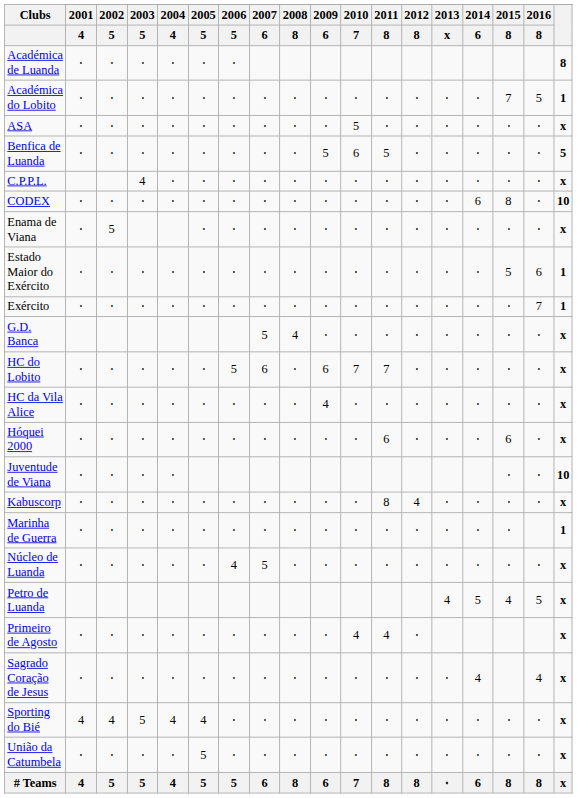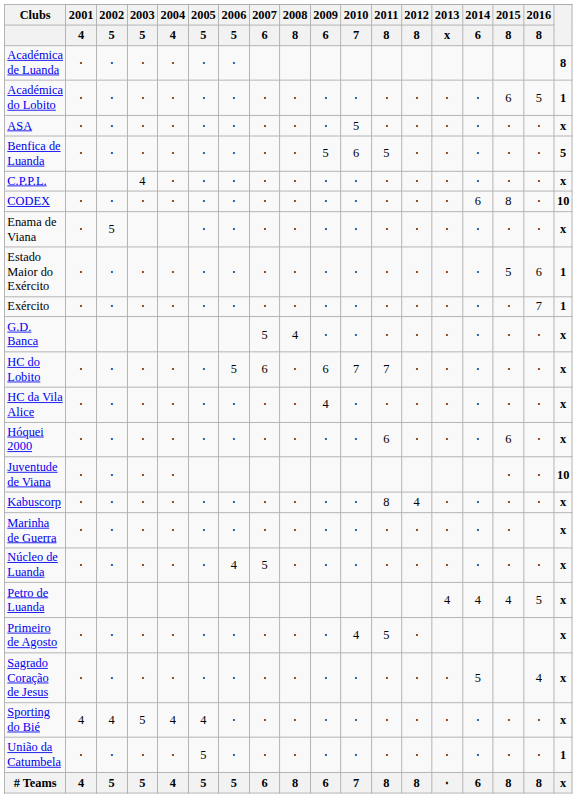Académica do Lobito | 2015 / 8: 7 -> 6
Marinha de Guerra | column 18: 1 -> x
Petro de Luanda | 2014 / 6: 5 -> 4
Primeiro de Agosto | 2011 / 8: 4 -> 5
Sagrado Coração de Jesus | 2014 / 6: 4 -> 5
União da Catumbela | column 18: x -> 1
